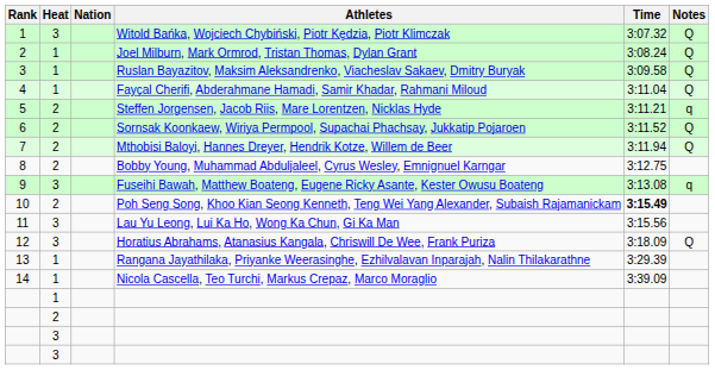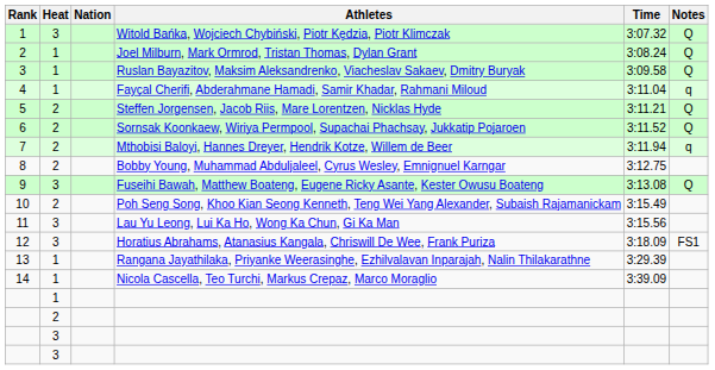4 | Notes: Q -> q
5 | Notes: q -> Q
7 | Notes: Q -> q
9 | Notes: q -> Q
10 | Time: bold -> normal
12 | Notes: Q -> FS1
